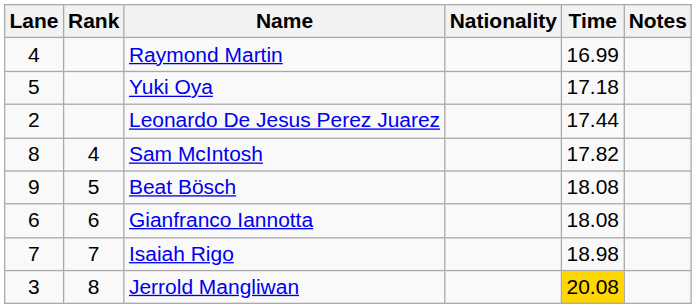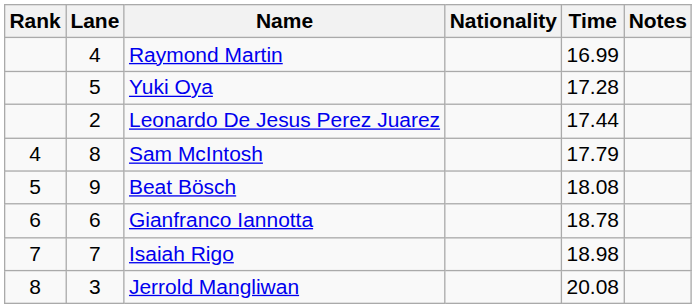columns swapped: Rank <-> Lane
Yuki Oya | Time: 17.18 -> 17.28
Sam McIntosh | Time: 17.82 -> 17.79
Gianfranco Iannotta | Time: 18.08 -> 18.78
Jerrold Mangliwan | Time: gold background -> no background
